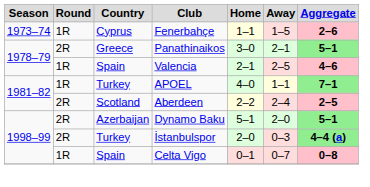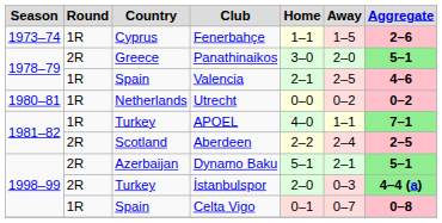Panathinaikos | Away: 2–1 -> 2–0
+ row: 1980–81 | 1R | Netherlands | Utrecht | 0–0 | 0–2 | 0–2
Dynamo Baku | Away: 2–0 -> 2–1
